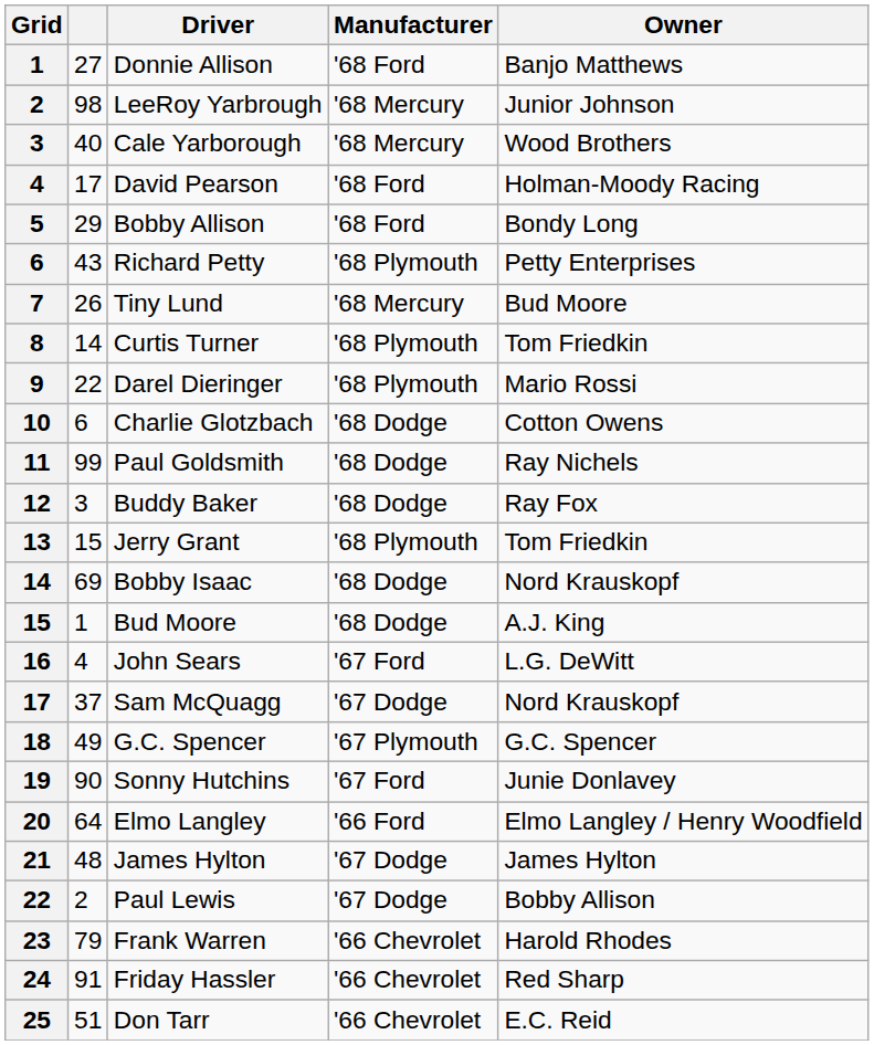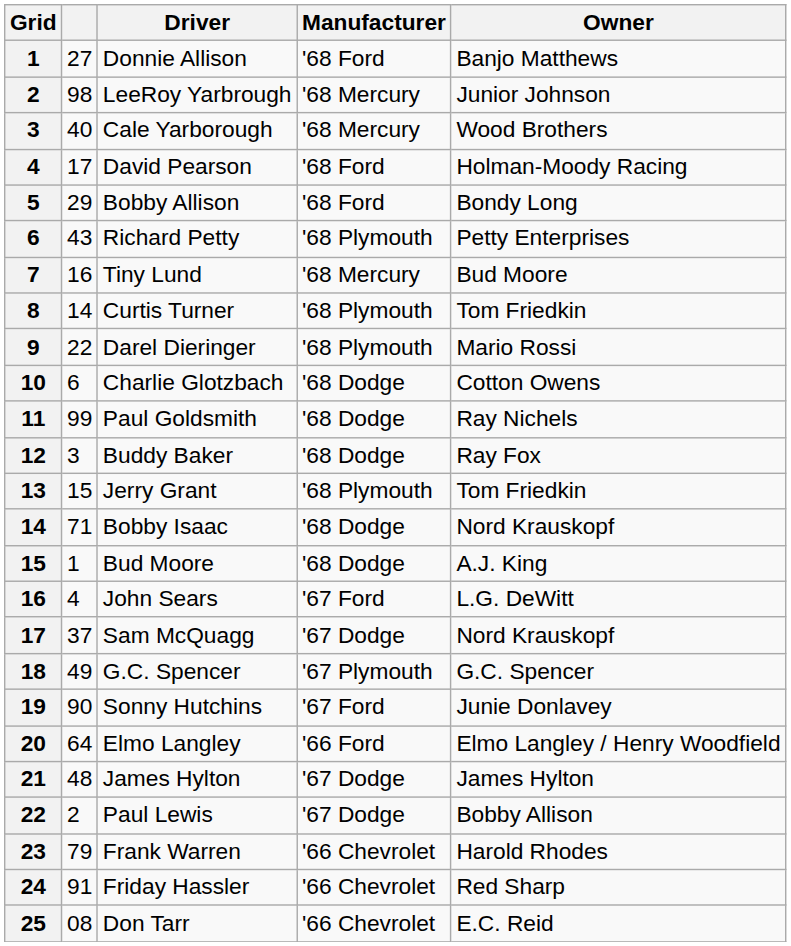Tiny Lund | column 2: 26 -> 16
Bobby Isaac | column 2: 69 -> 71
Don Tarr | column 2: 51 -> 08
